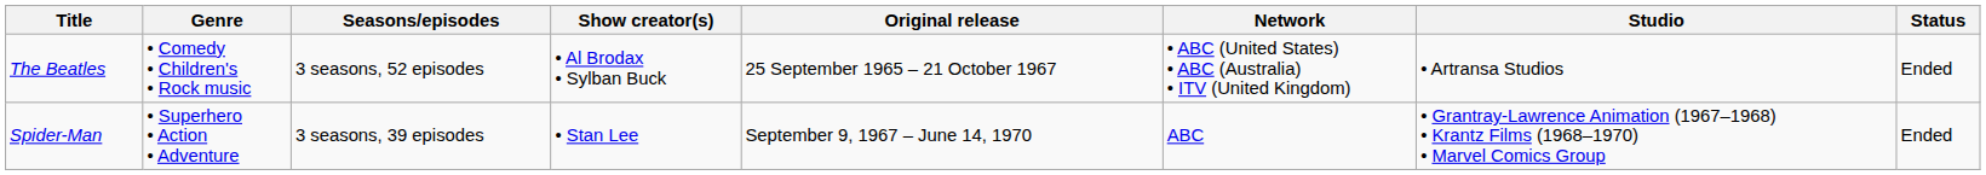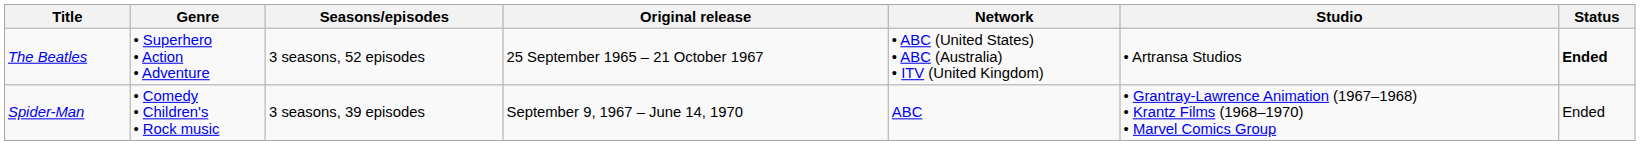- column: Show creator(s) | • Al Brodax • Sylban Buck | • Stan Lee
The Beatles | Genre: • Comedy • Children's • Rock music -> • Superhero • Action • Adventure
The Beatles | Status: normal -> bold
Spider-Man | Genre: • Superhero • Action • Adventure -> • Comedy • Children's • Rock music
